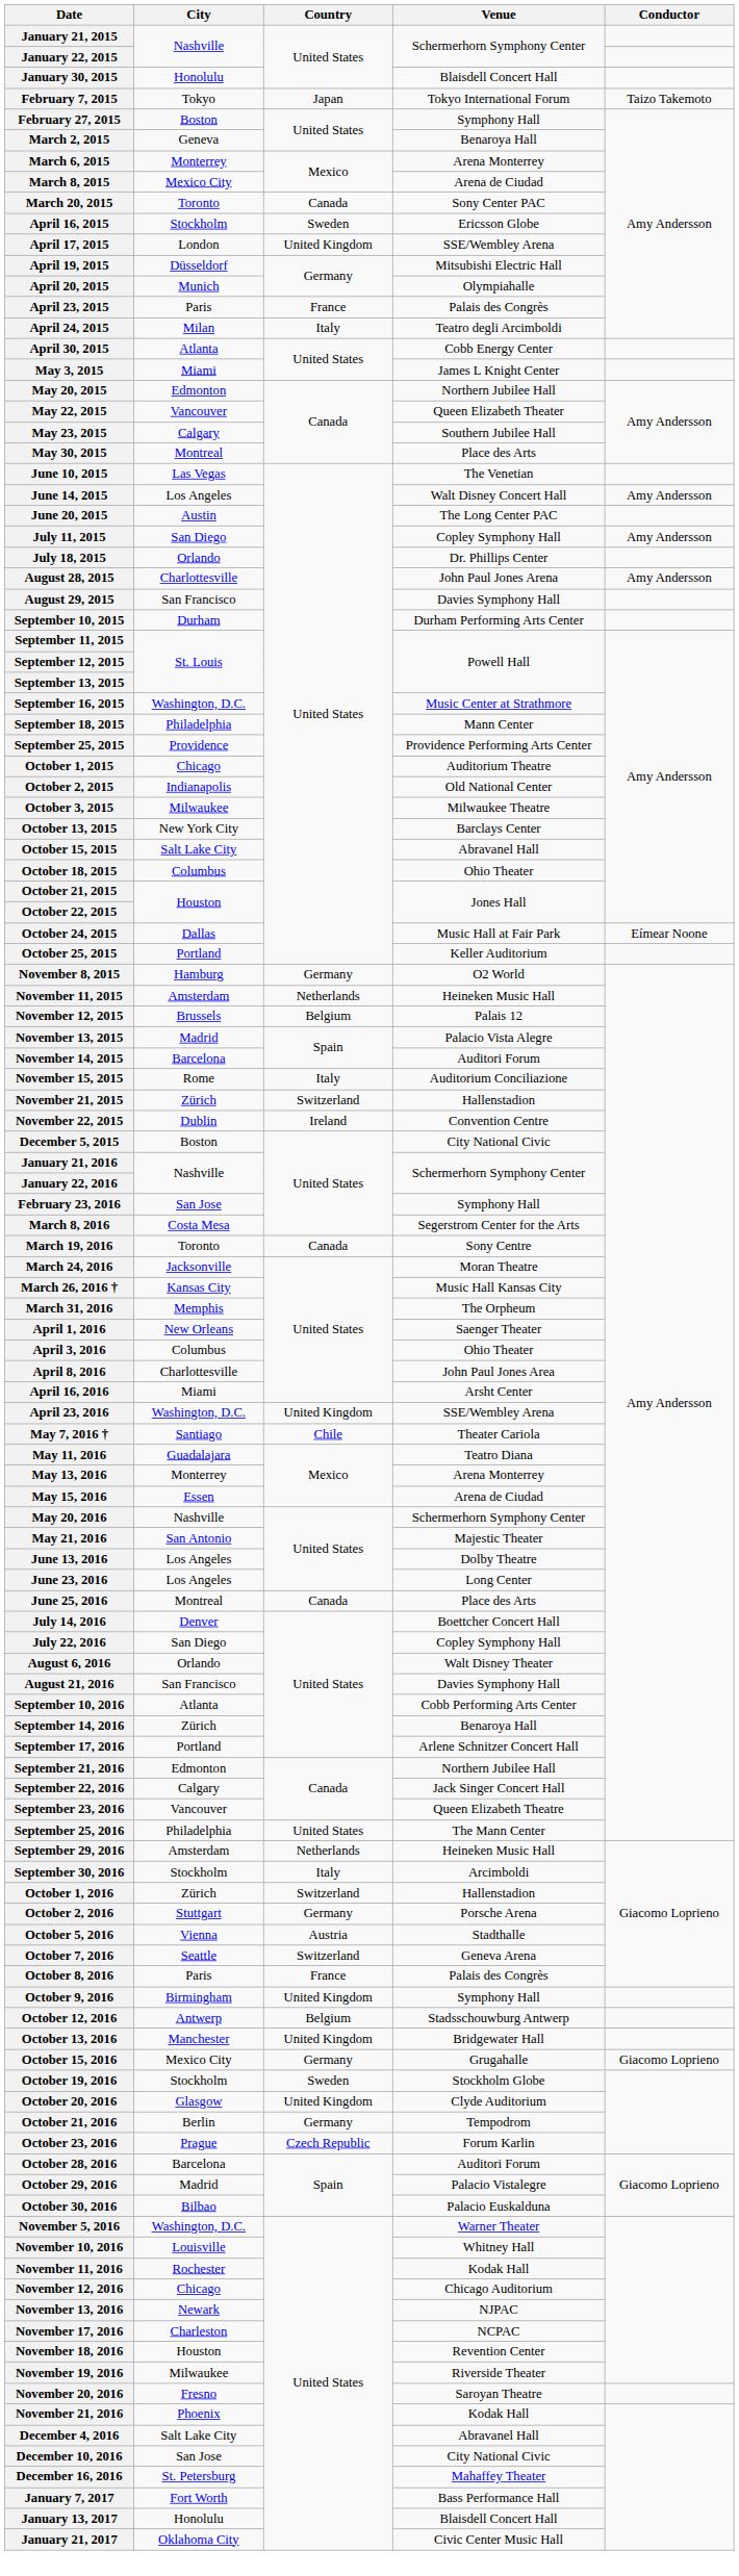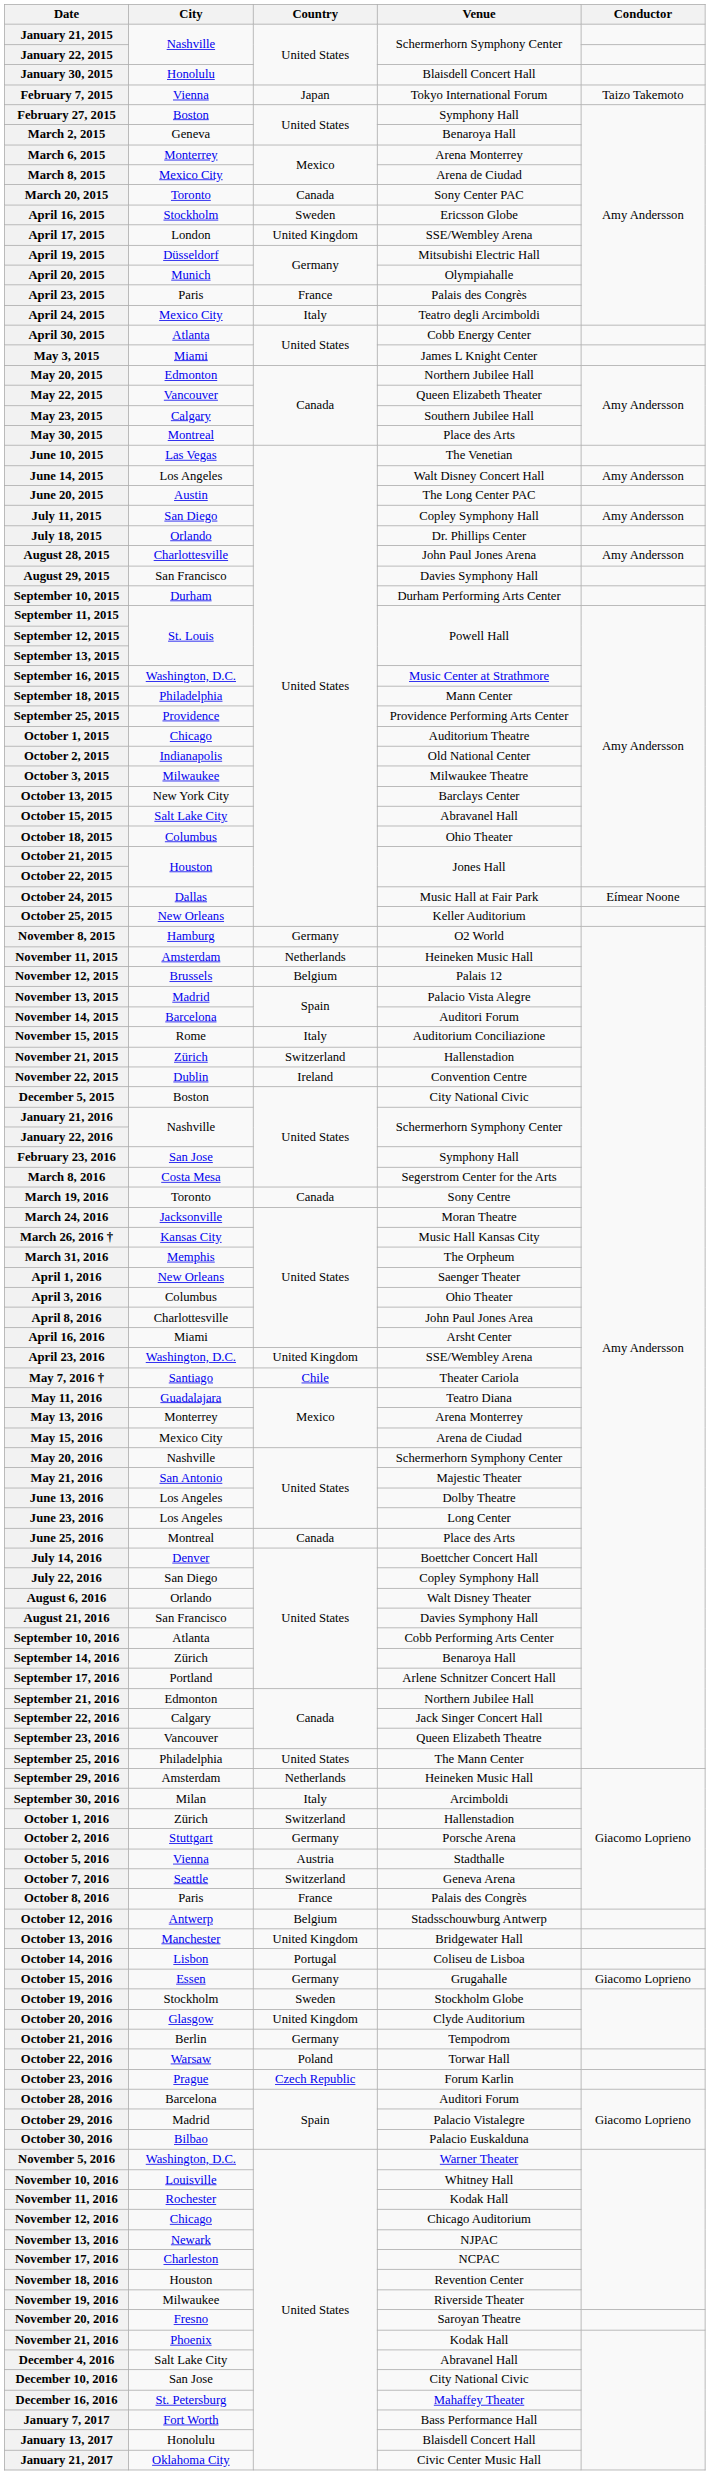February 7, 2015 | City: Tokyo -> Vienna
April 24, 2015 | City: Milan -> Mexico City
October 25, 2015 | City: Portland -> New Orleans
May 15, 2016 | City: Essen -> Mexico City
September 30, 2016 | City: Stockholm -> Milan
- row: October 9, 2016 | Birmingham | United Kingdom | Symphony Hall
+ row: October 14, 2016 | Lisbon | Portugal | Coliseu de Lisboa
October 15, 2016 | City: Mexico City -> Essen
+ row: October 22, 2016 | Warsaw | Poland | Torwar Hall
